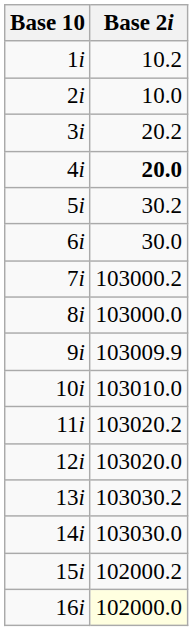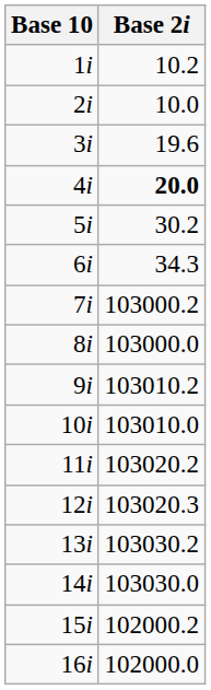3i | Base 2i: 20.2 -> 19.6
6i | Base 2i: 30.0 -> 34.3
9i | Base 2i: 103009.9 -> 103010.2
12i | Base 2i: 103020.0 -> 103020.3
16i | Base 2i: lightyellow background -> no background
